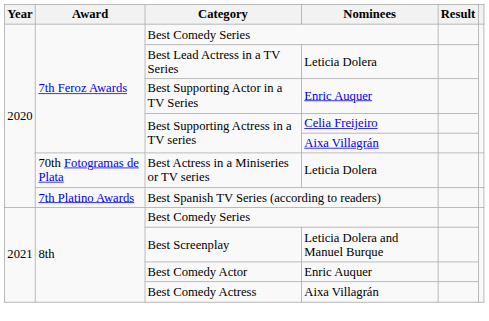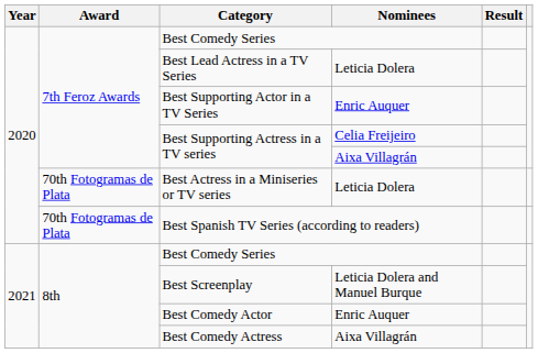Best Spanish TV Series (according to readers) | Award: 7th Platino Awards -> 70th Fotogramas de Plata
